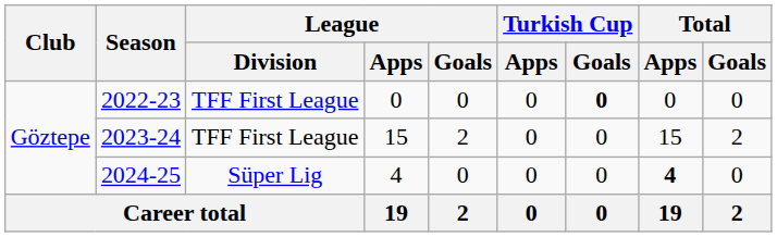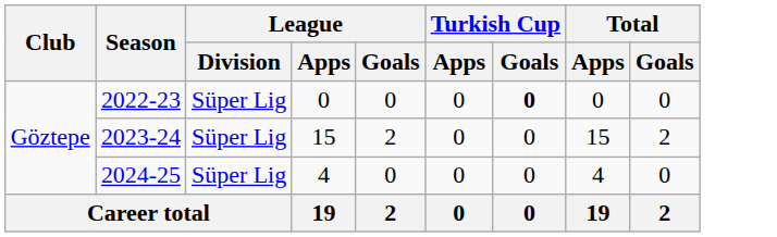2022-23 | League / Division: TFF First League -> Süper Lig
2023-24 | League / Division: TFF First League -> Süper Lig
2024-25 | Total / Apps: bold -> normal
